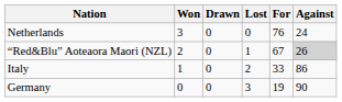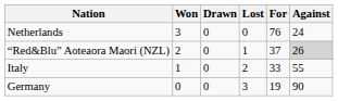“Red&Blu” Aoteaora Maori (NZL) | For: 67 -> 37
Italy | Against: 86 -> 55
